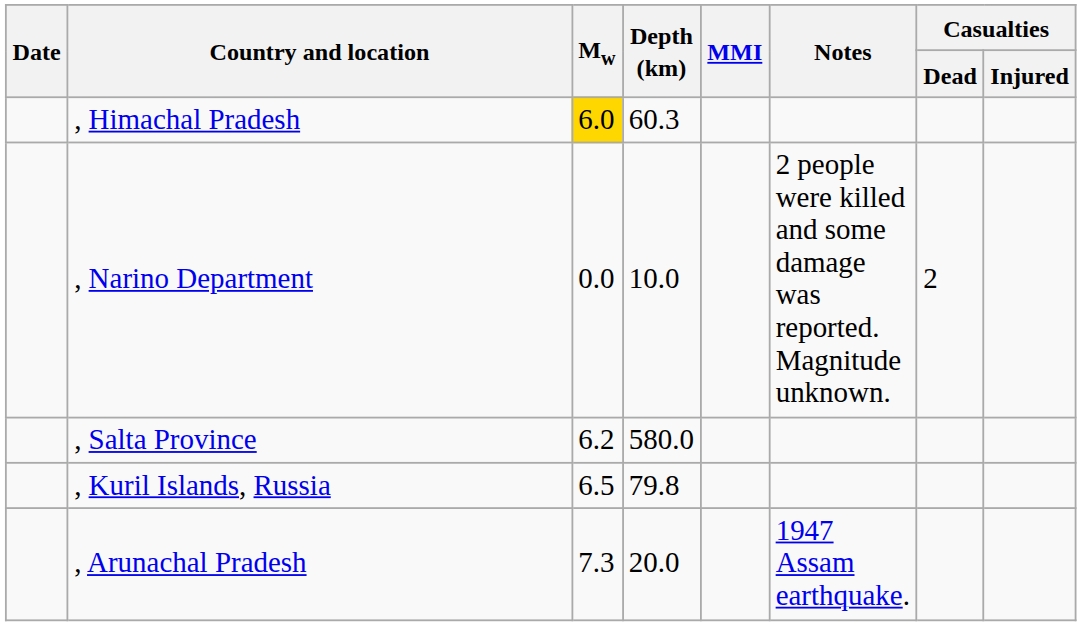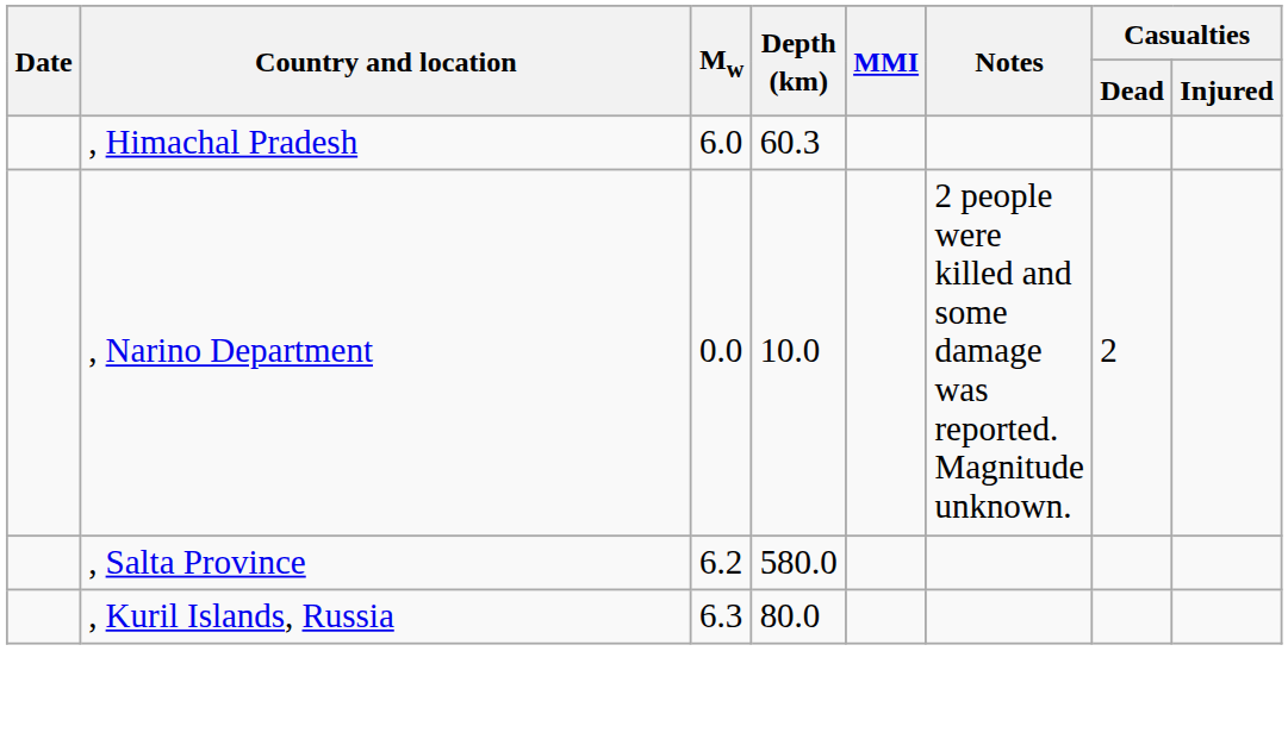, Himachal Pradesh | Mw: gold background -> no background
, Kuril Islands, Russia | Mw: 6.5 -> 6.3
, Kuril Islands, Russia | Depth (km): 79.8 -> 80.0
- row: , Arunachal Pradesh | 7.3 | 20.0 | 1947 Assam earthquake.
